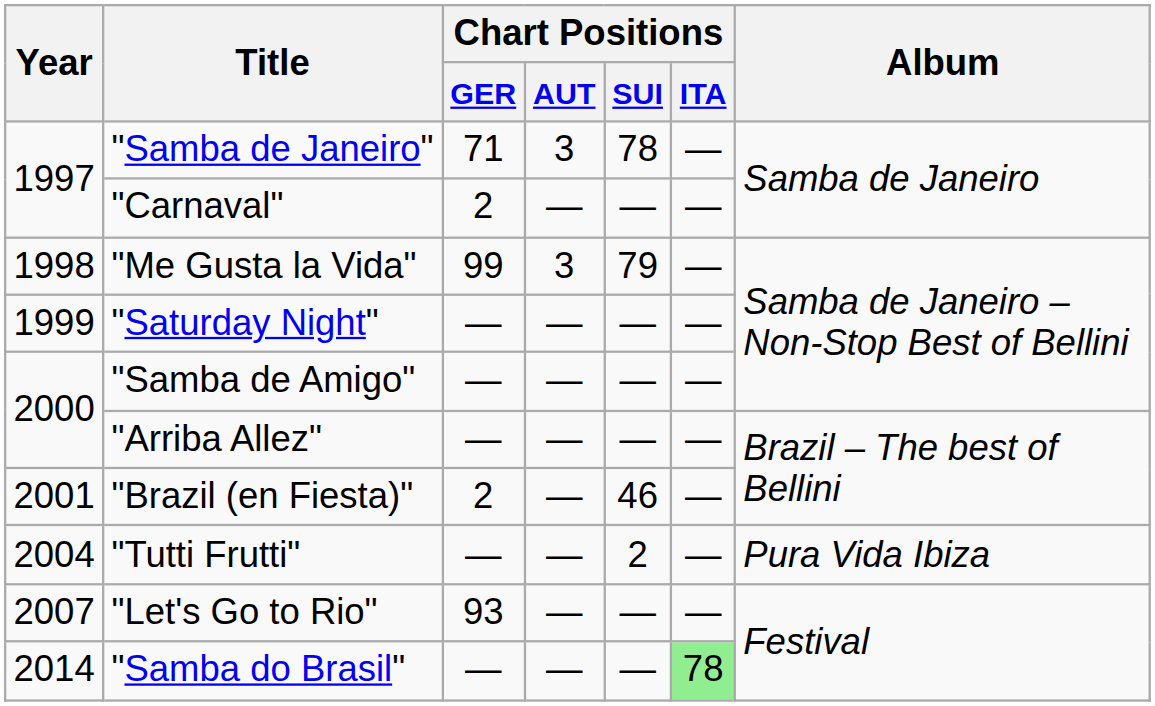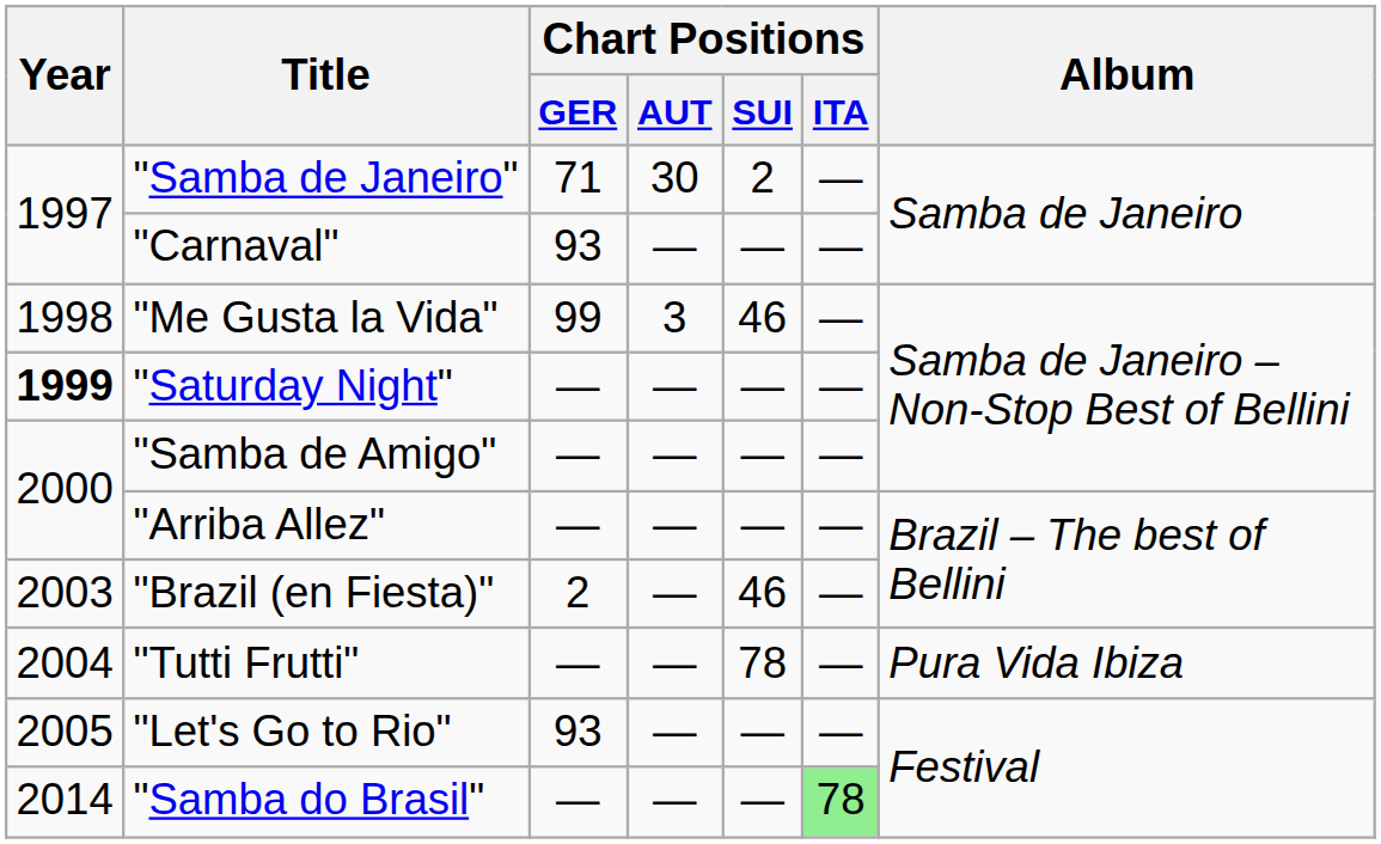"Samba de Janeiro" | Chart Positions / AUT: 3 -> 30
"Samba de Janeiro" | Chart Positions / SUI: 78 -> 2
"Carnaval" | Chart Positions / GER: 2 -> 93
"Me Gusta la Vida" | Chart Positions / SUI: 79 -> 46
"Saturday Night" | Year: normal -> bold
"Brazil (en Fiesta)" | Year: 2001 -> 2003
"Tutti Frutti" | Chart Positions / SUI: 2 -> 78
"Let's Go to Rio" | Year: 2007 -> 2005
